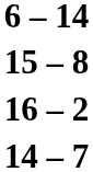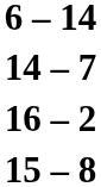rows swapped: 14 – 7 <-> 15 – 8
